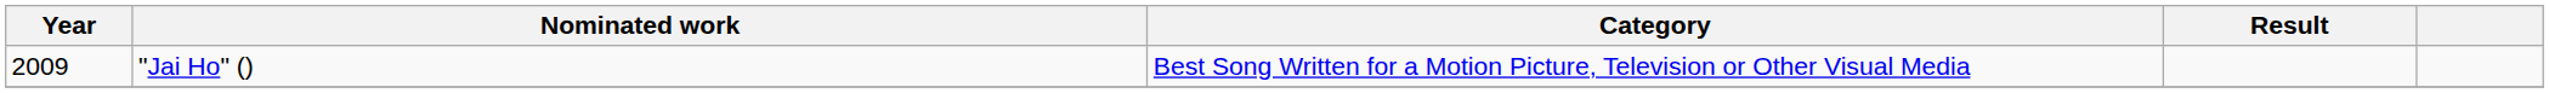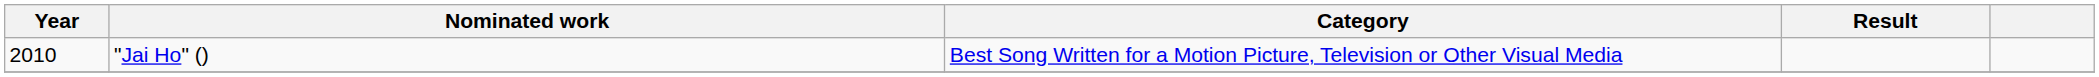"Jai Ho" () | Year: 2009 -> 2010
